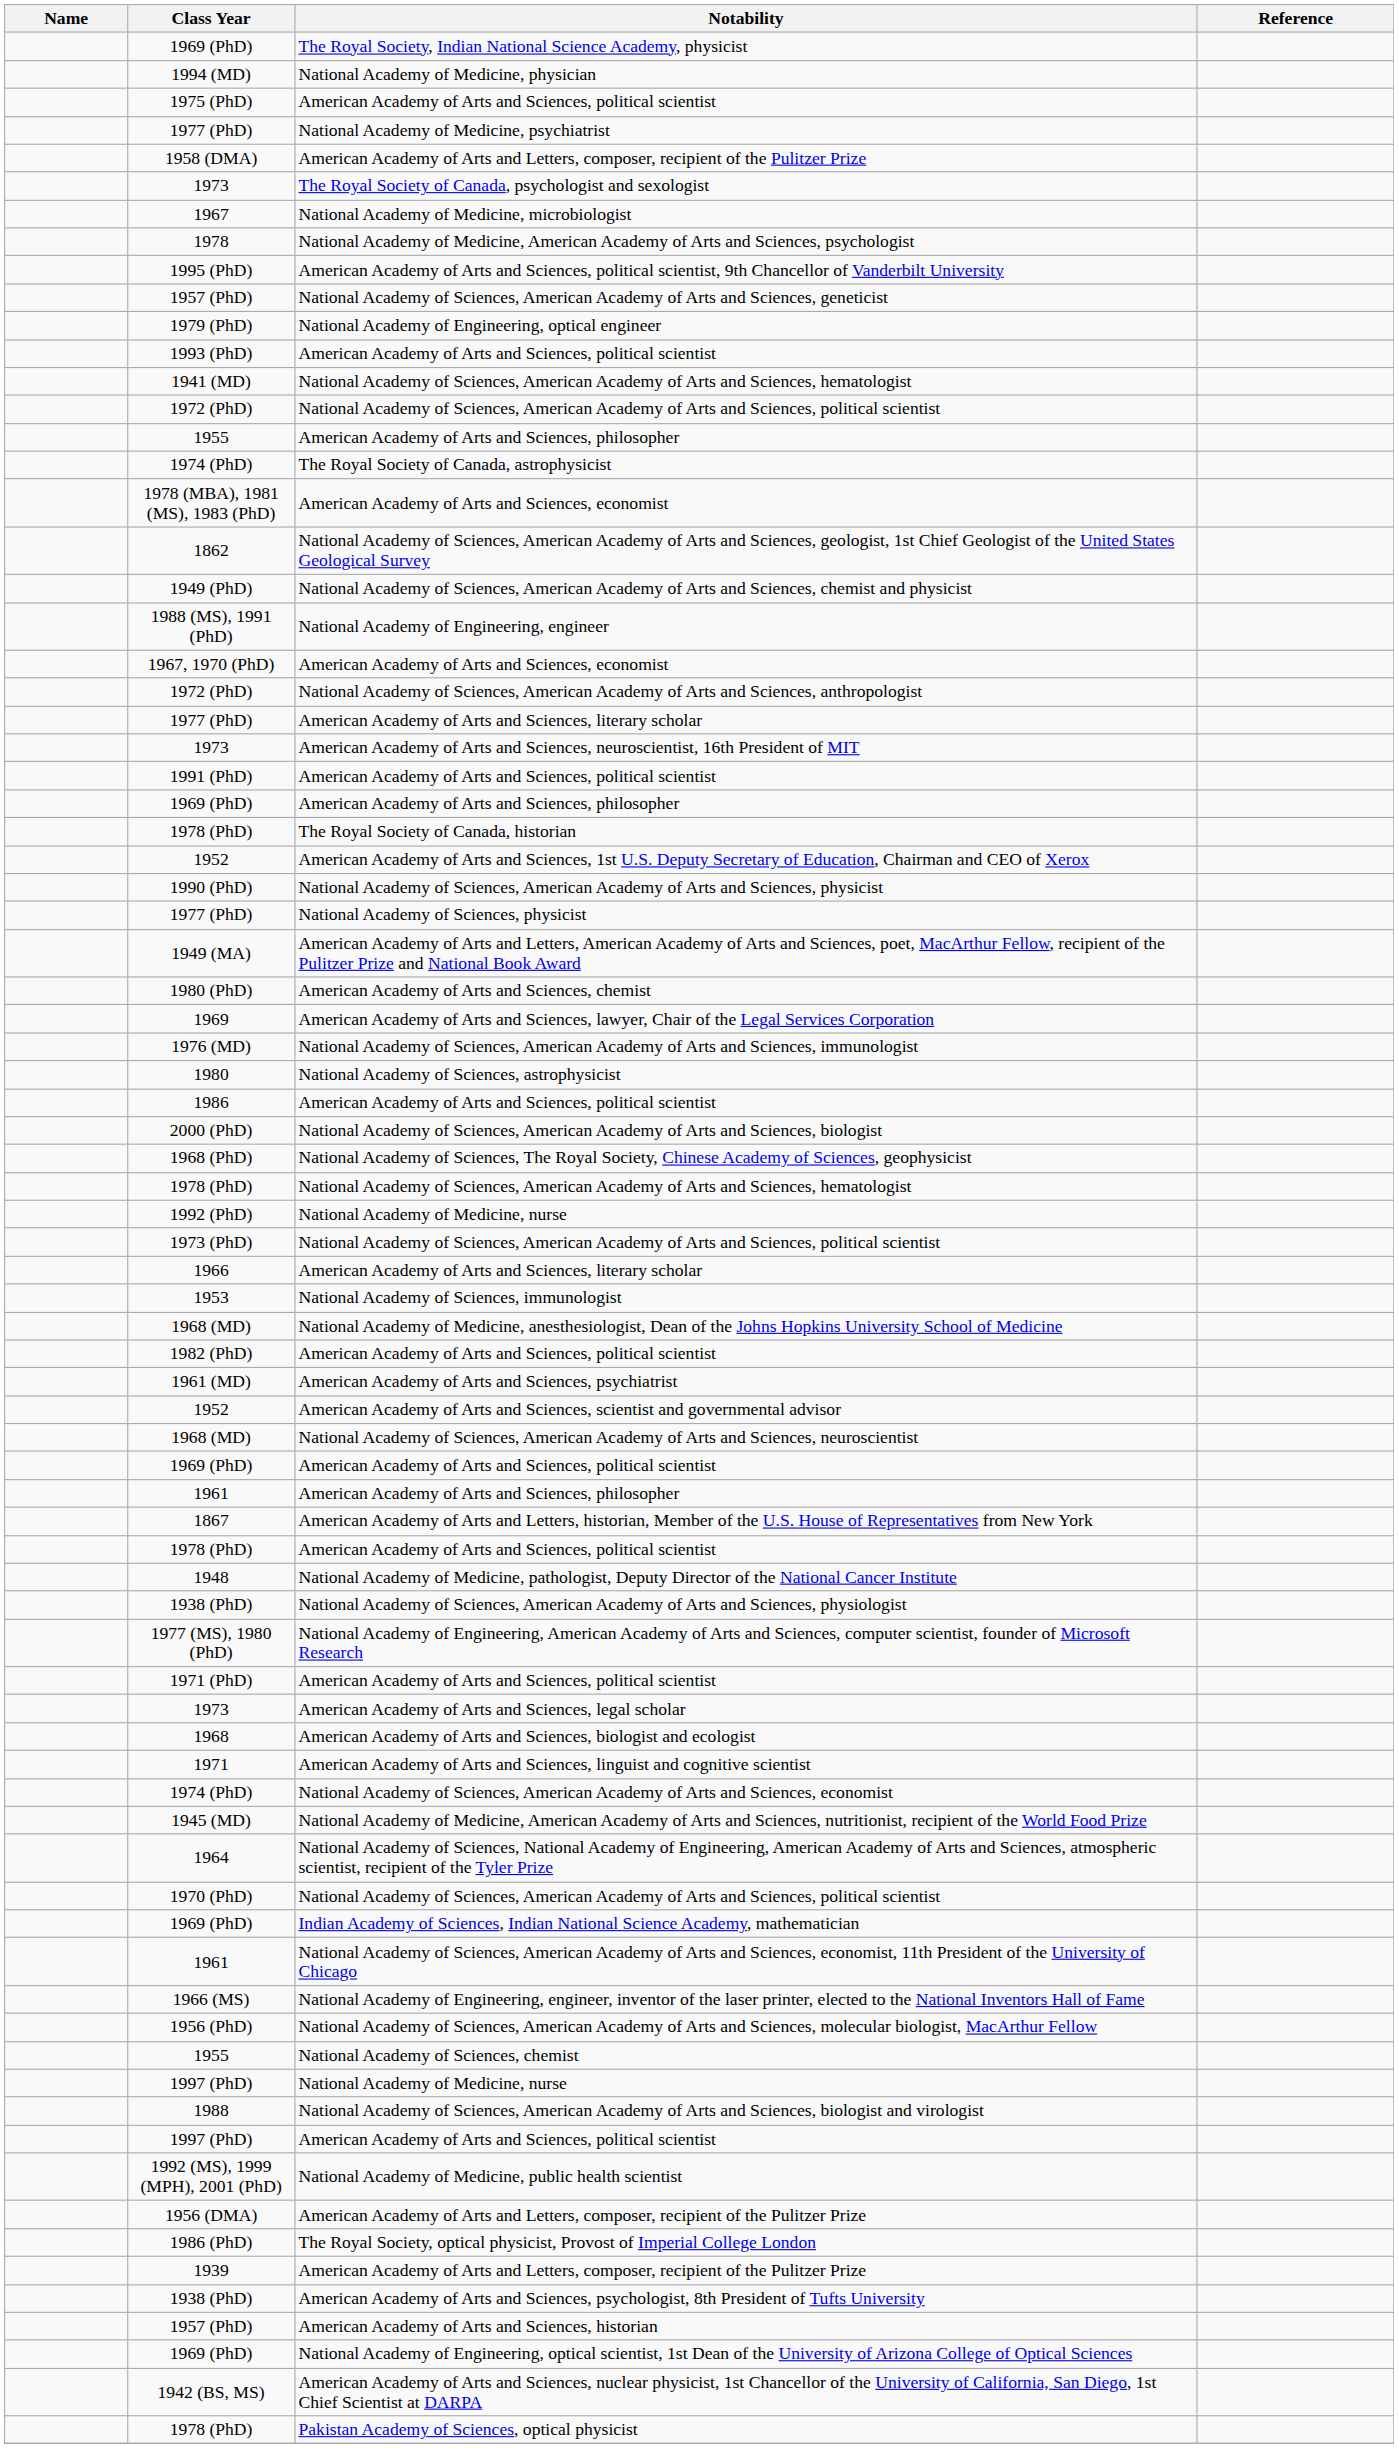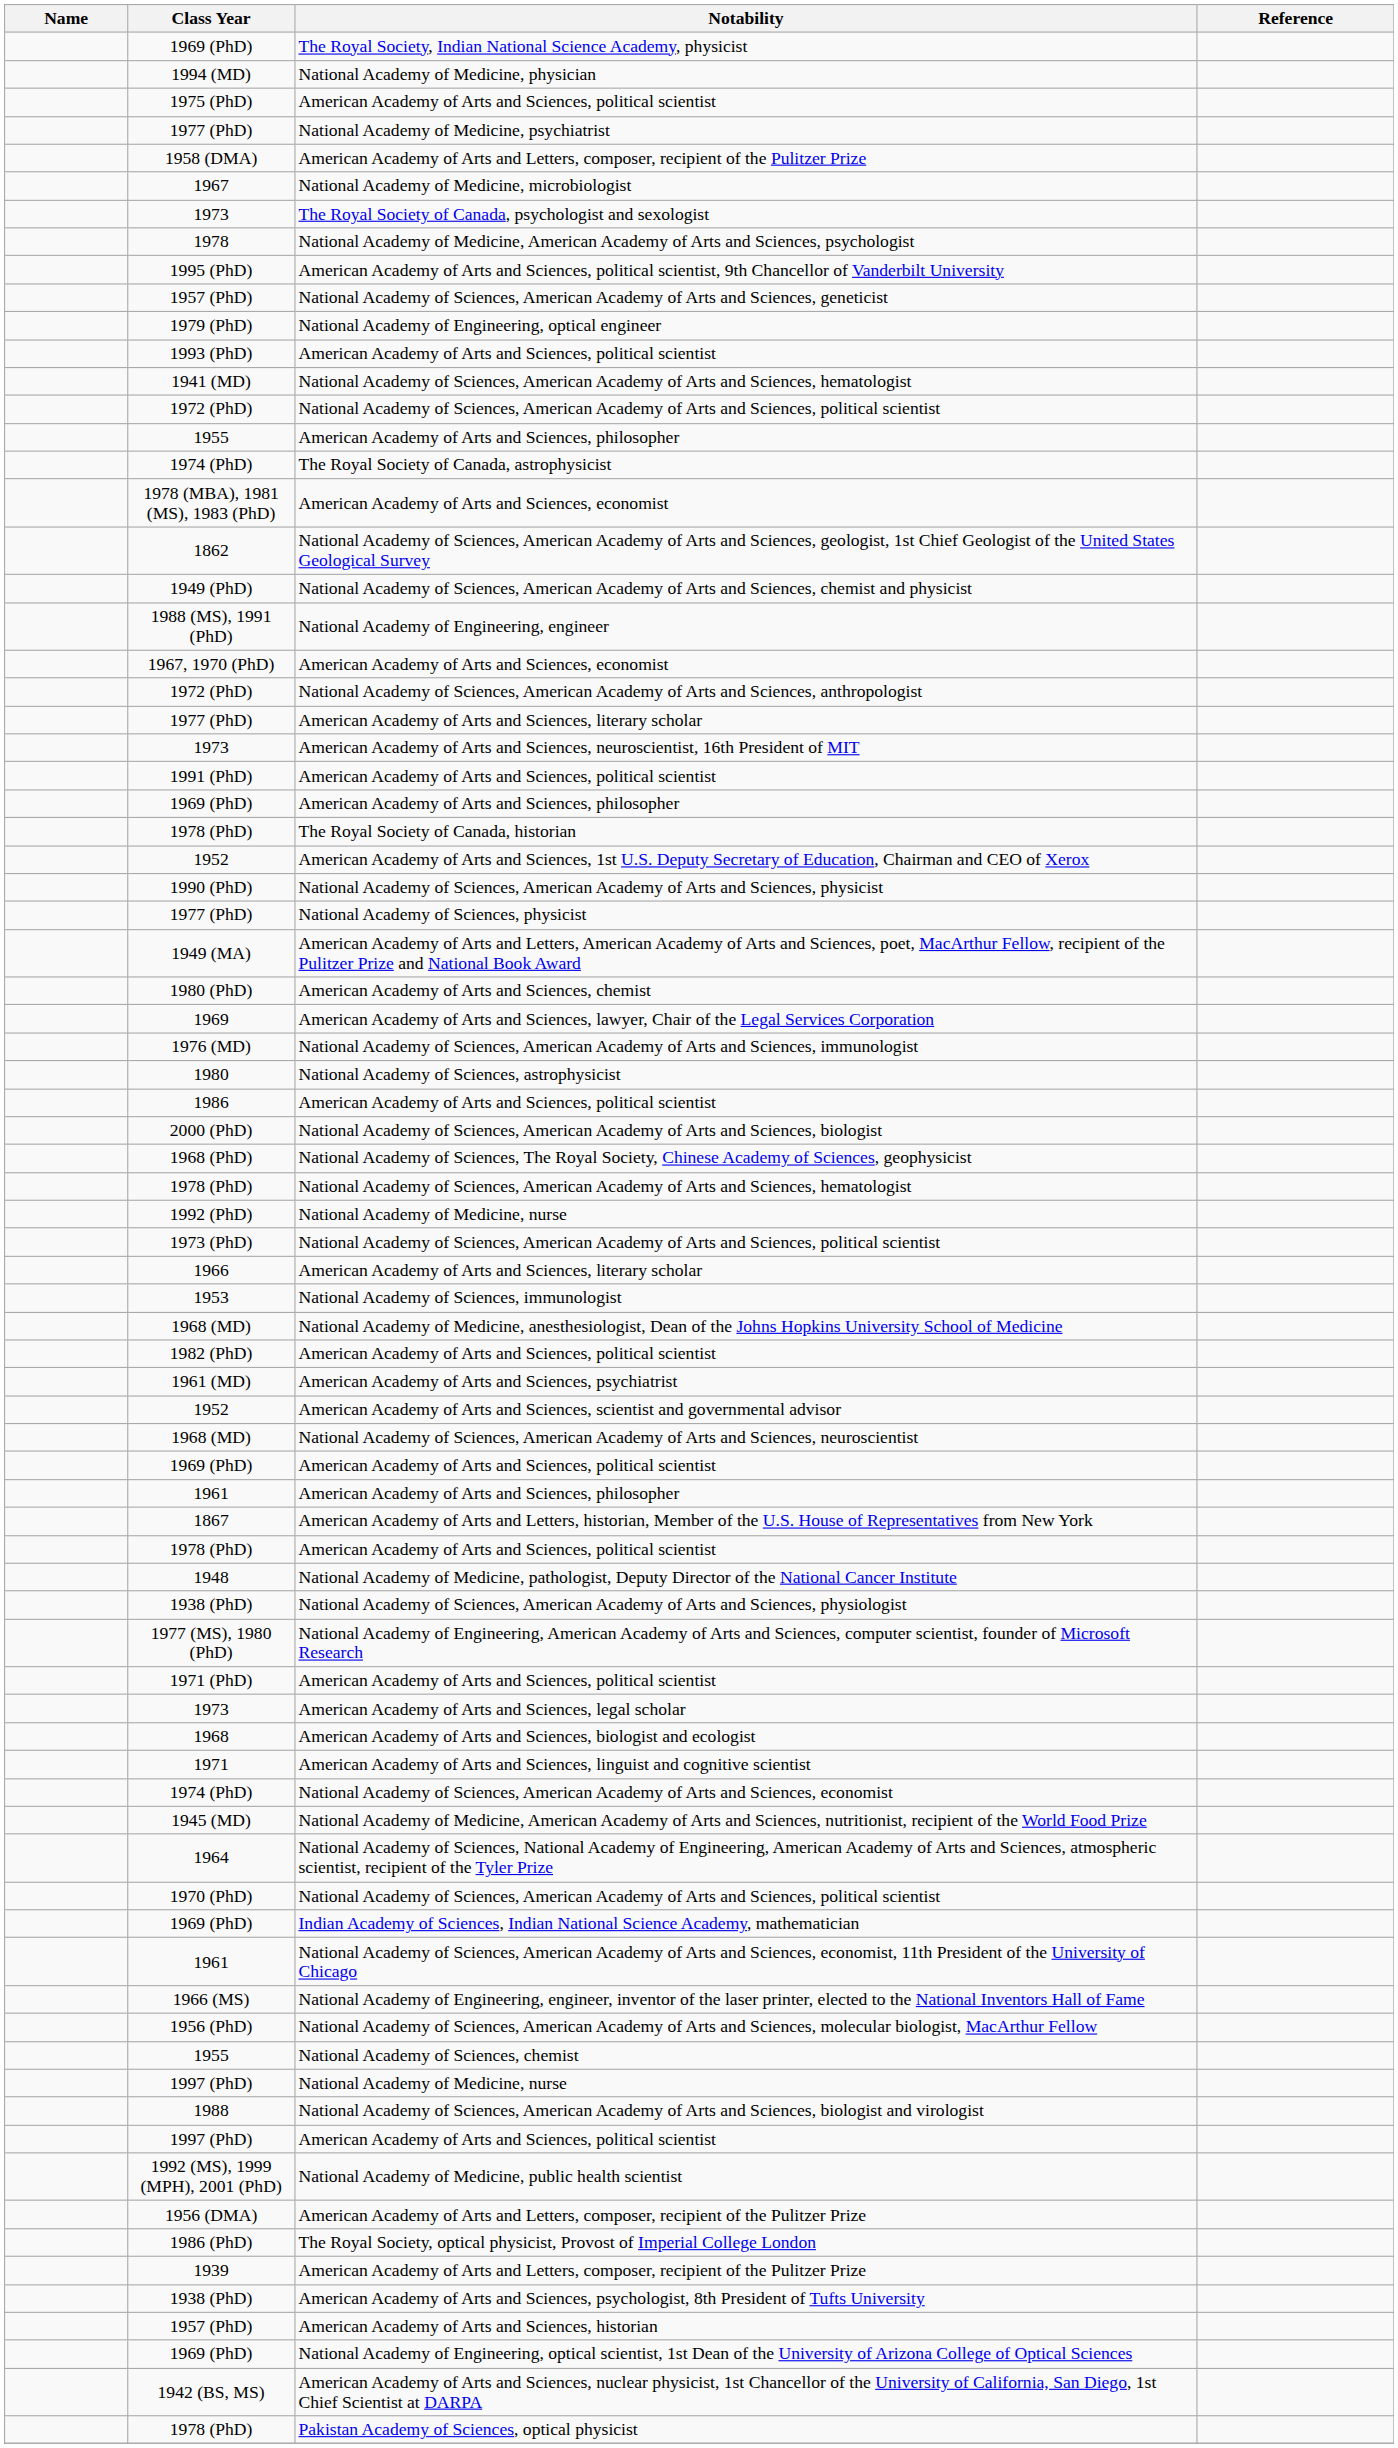rows swapped: National Academy of Medicine, microbiologist <-> The Royal Society of Canada, psychologist and sexologist
